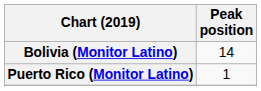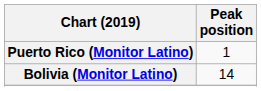rows swapped: Bolivia (Monitor Latino) <-> Puerto Rico (Monitor Latino)
